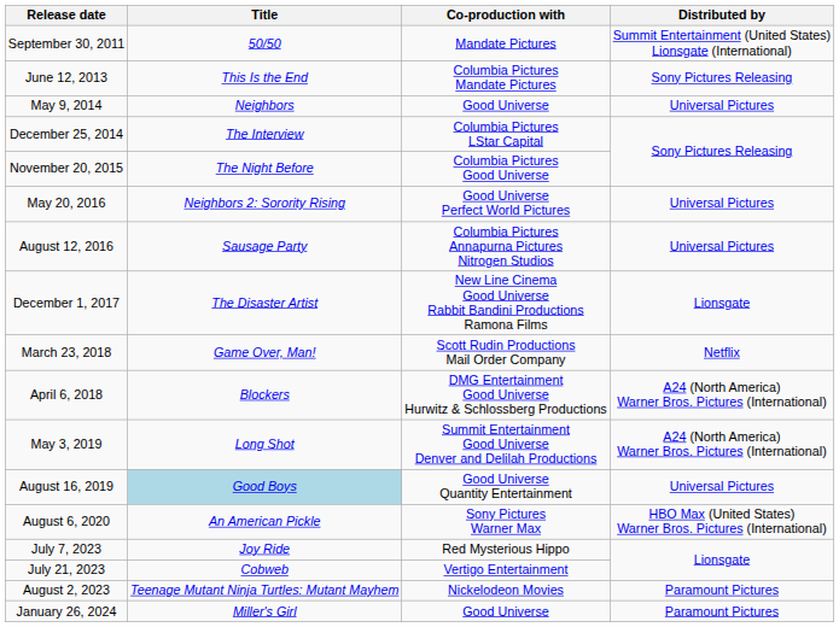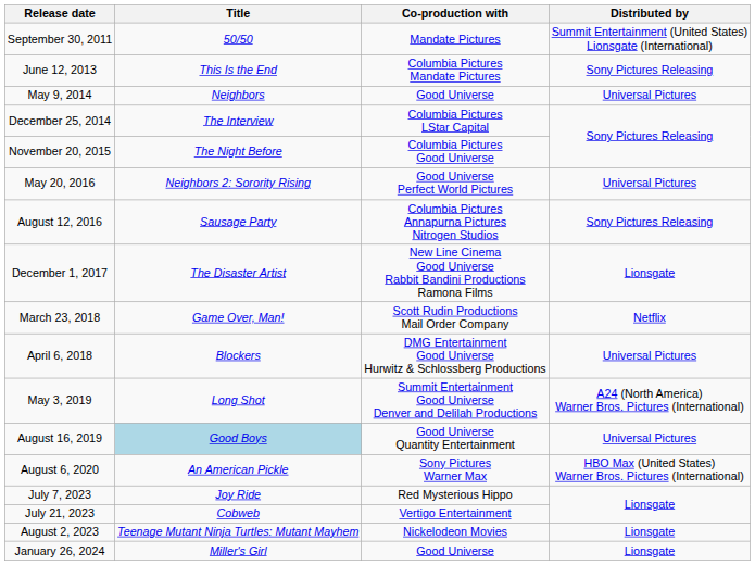August 12, 2016 | Distributed by: Universal Pictures -> Sony Pictures Releasing
April 6, 2018 | Distributed by: A24 (North America) Warner Bros. Pictures (International) -> Universal Pictures
August 2, 2023 | Distributed by: Paramount Pictures -> Lionsgate
January 26, 2024 | Distributed by: Paramount Pictures -> Lionsgate
